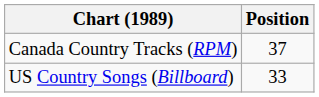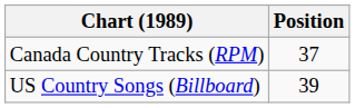US Country Songs (Billboard) | Position: 33 -> 39
